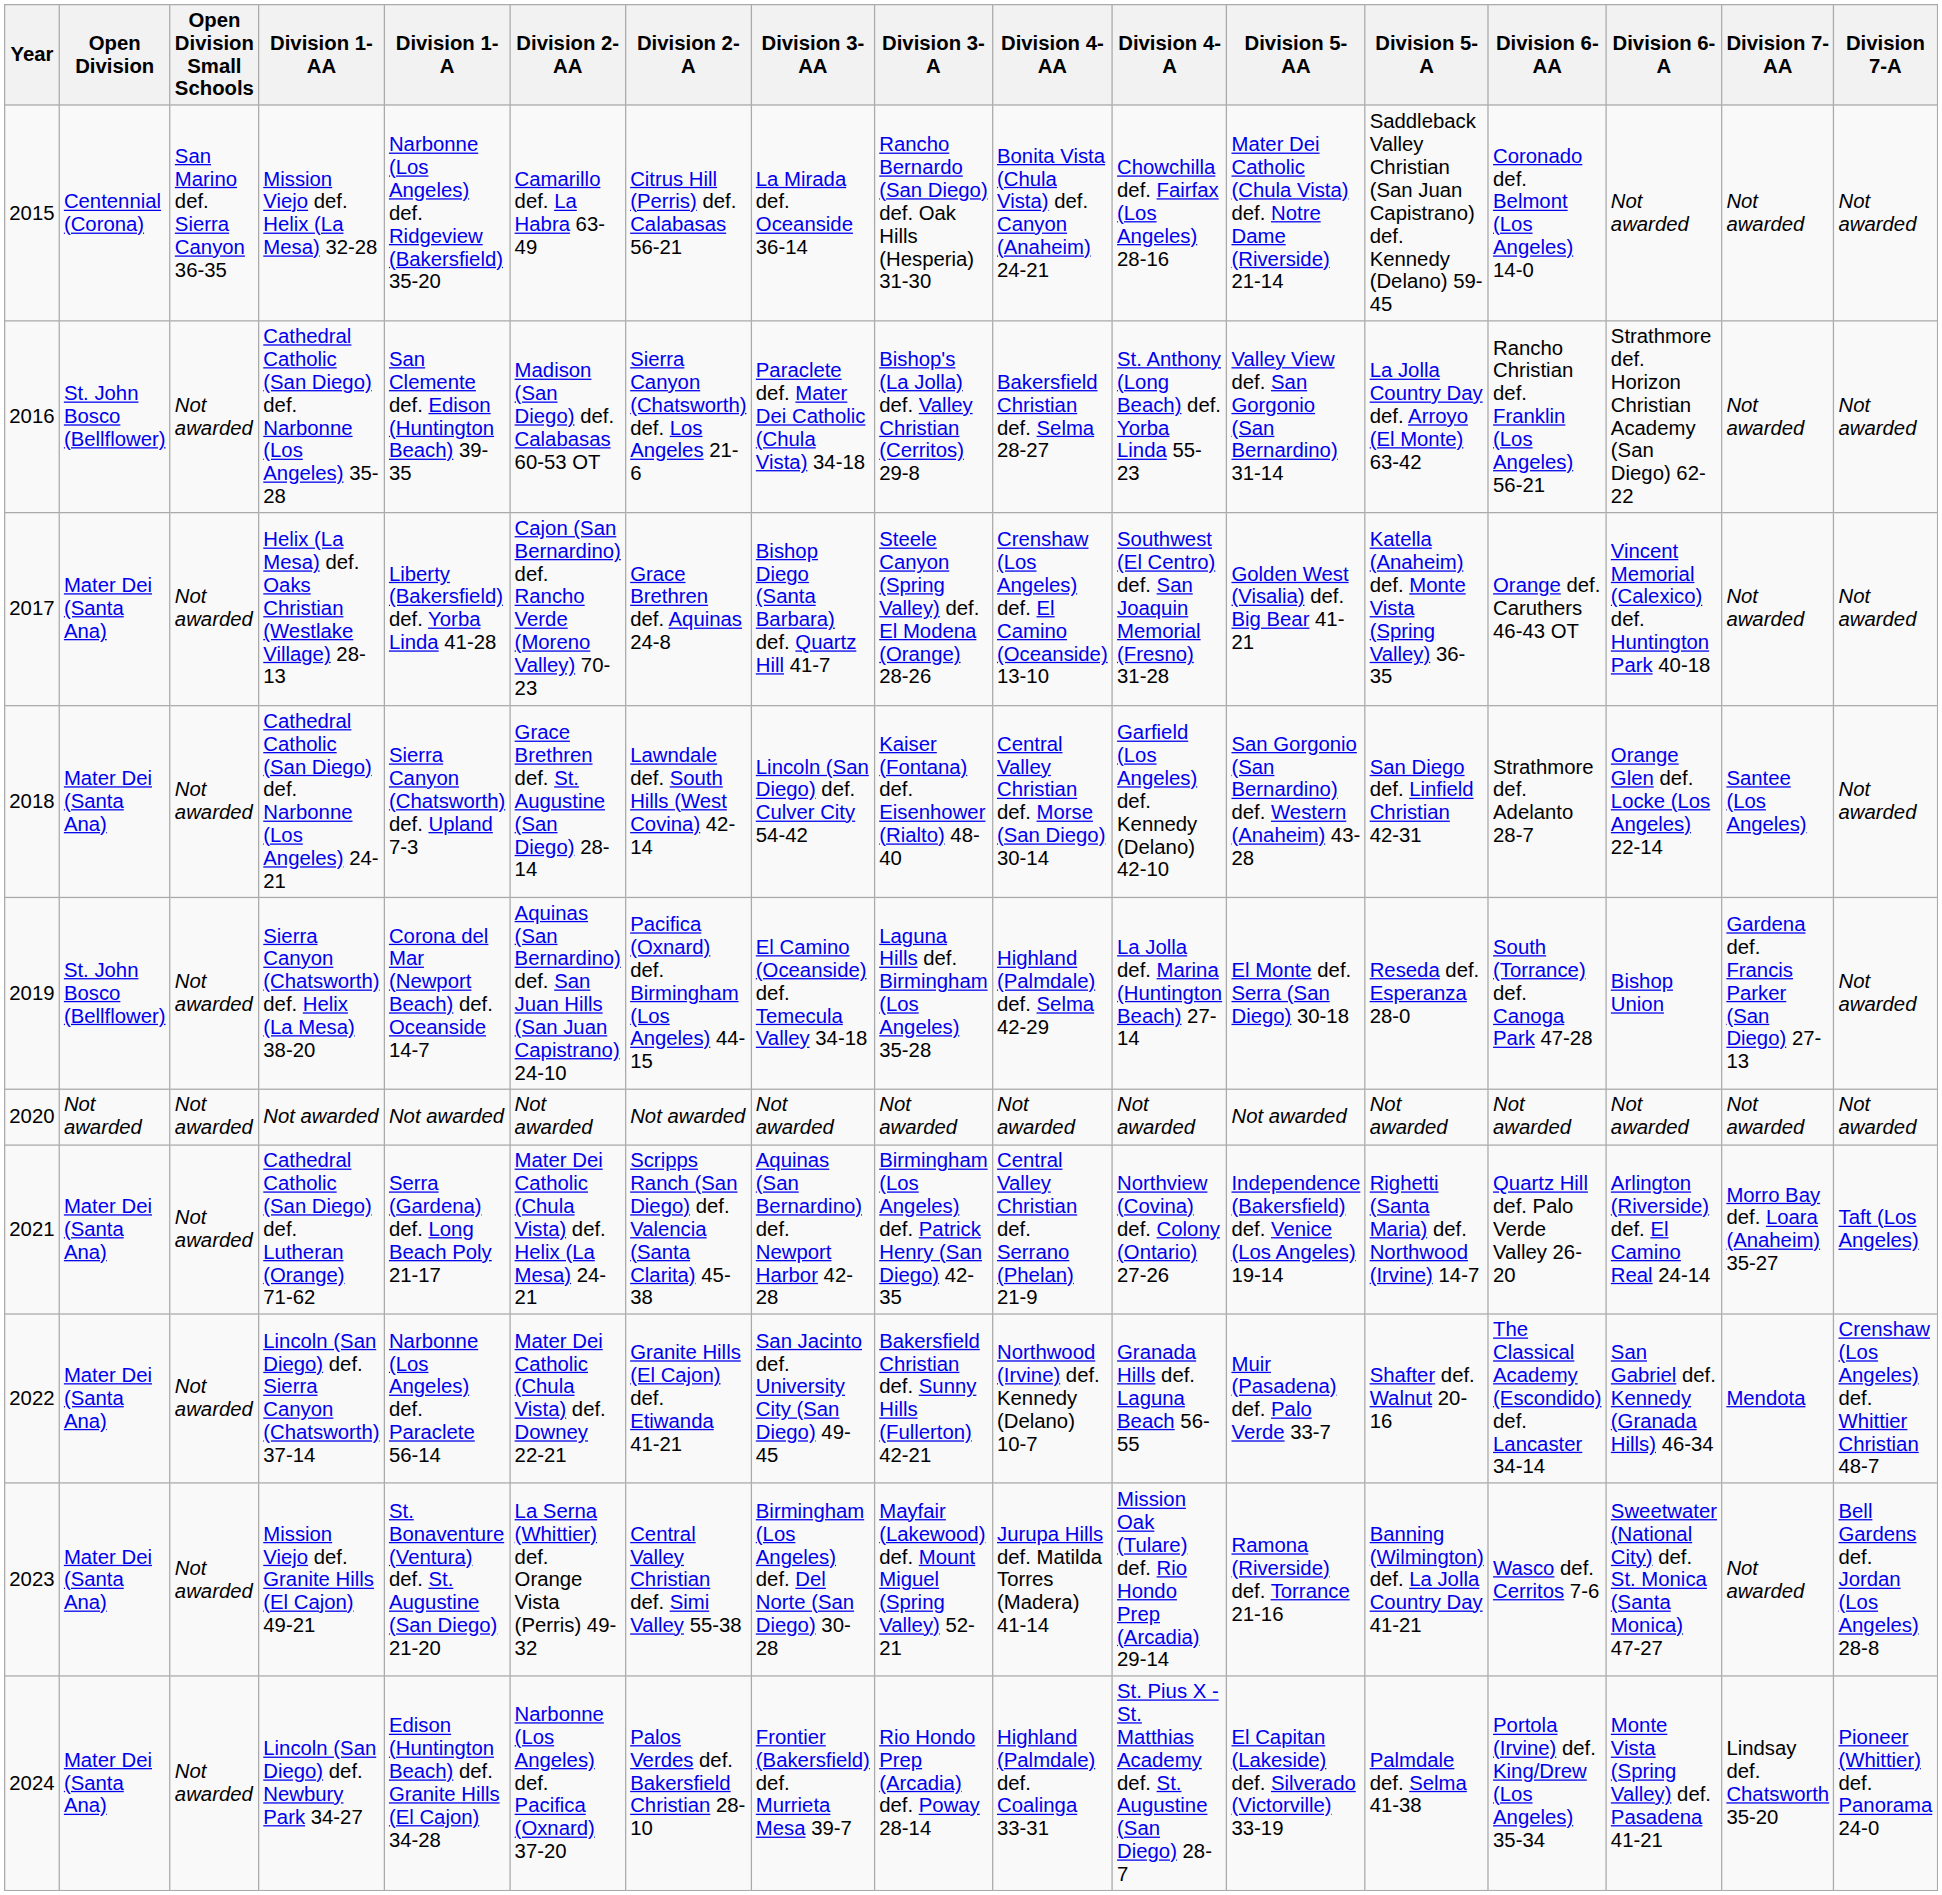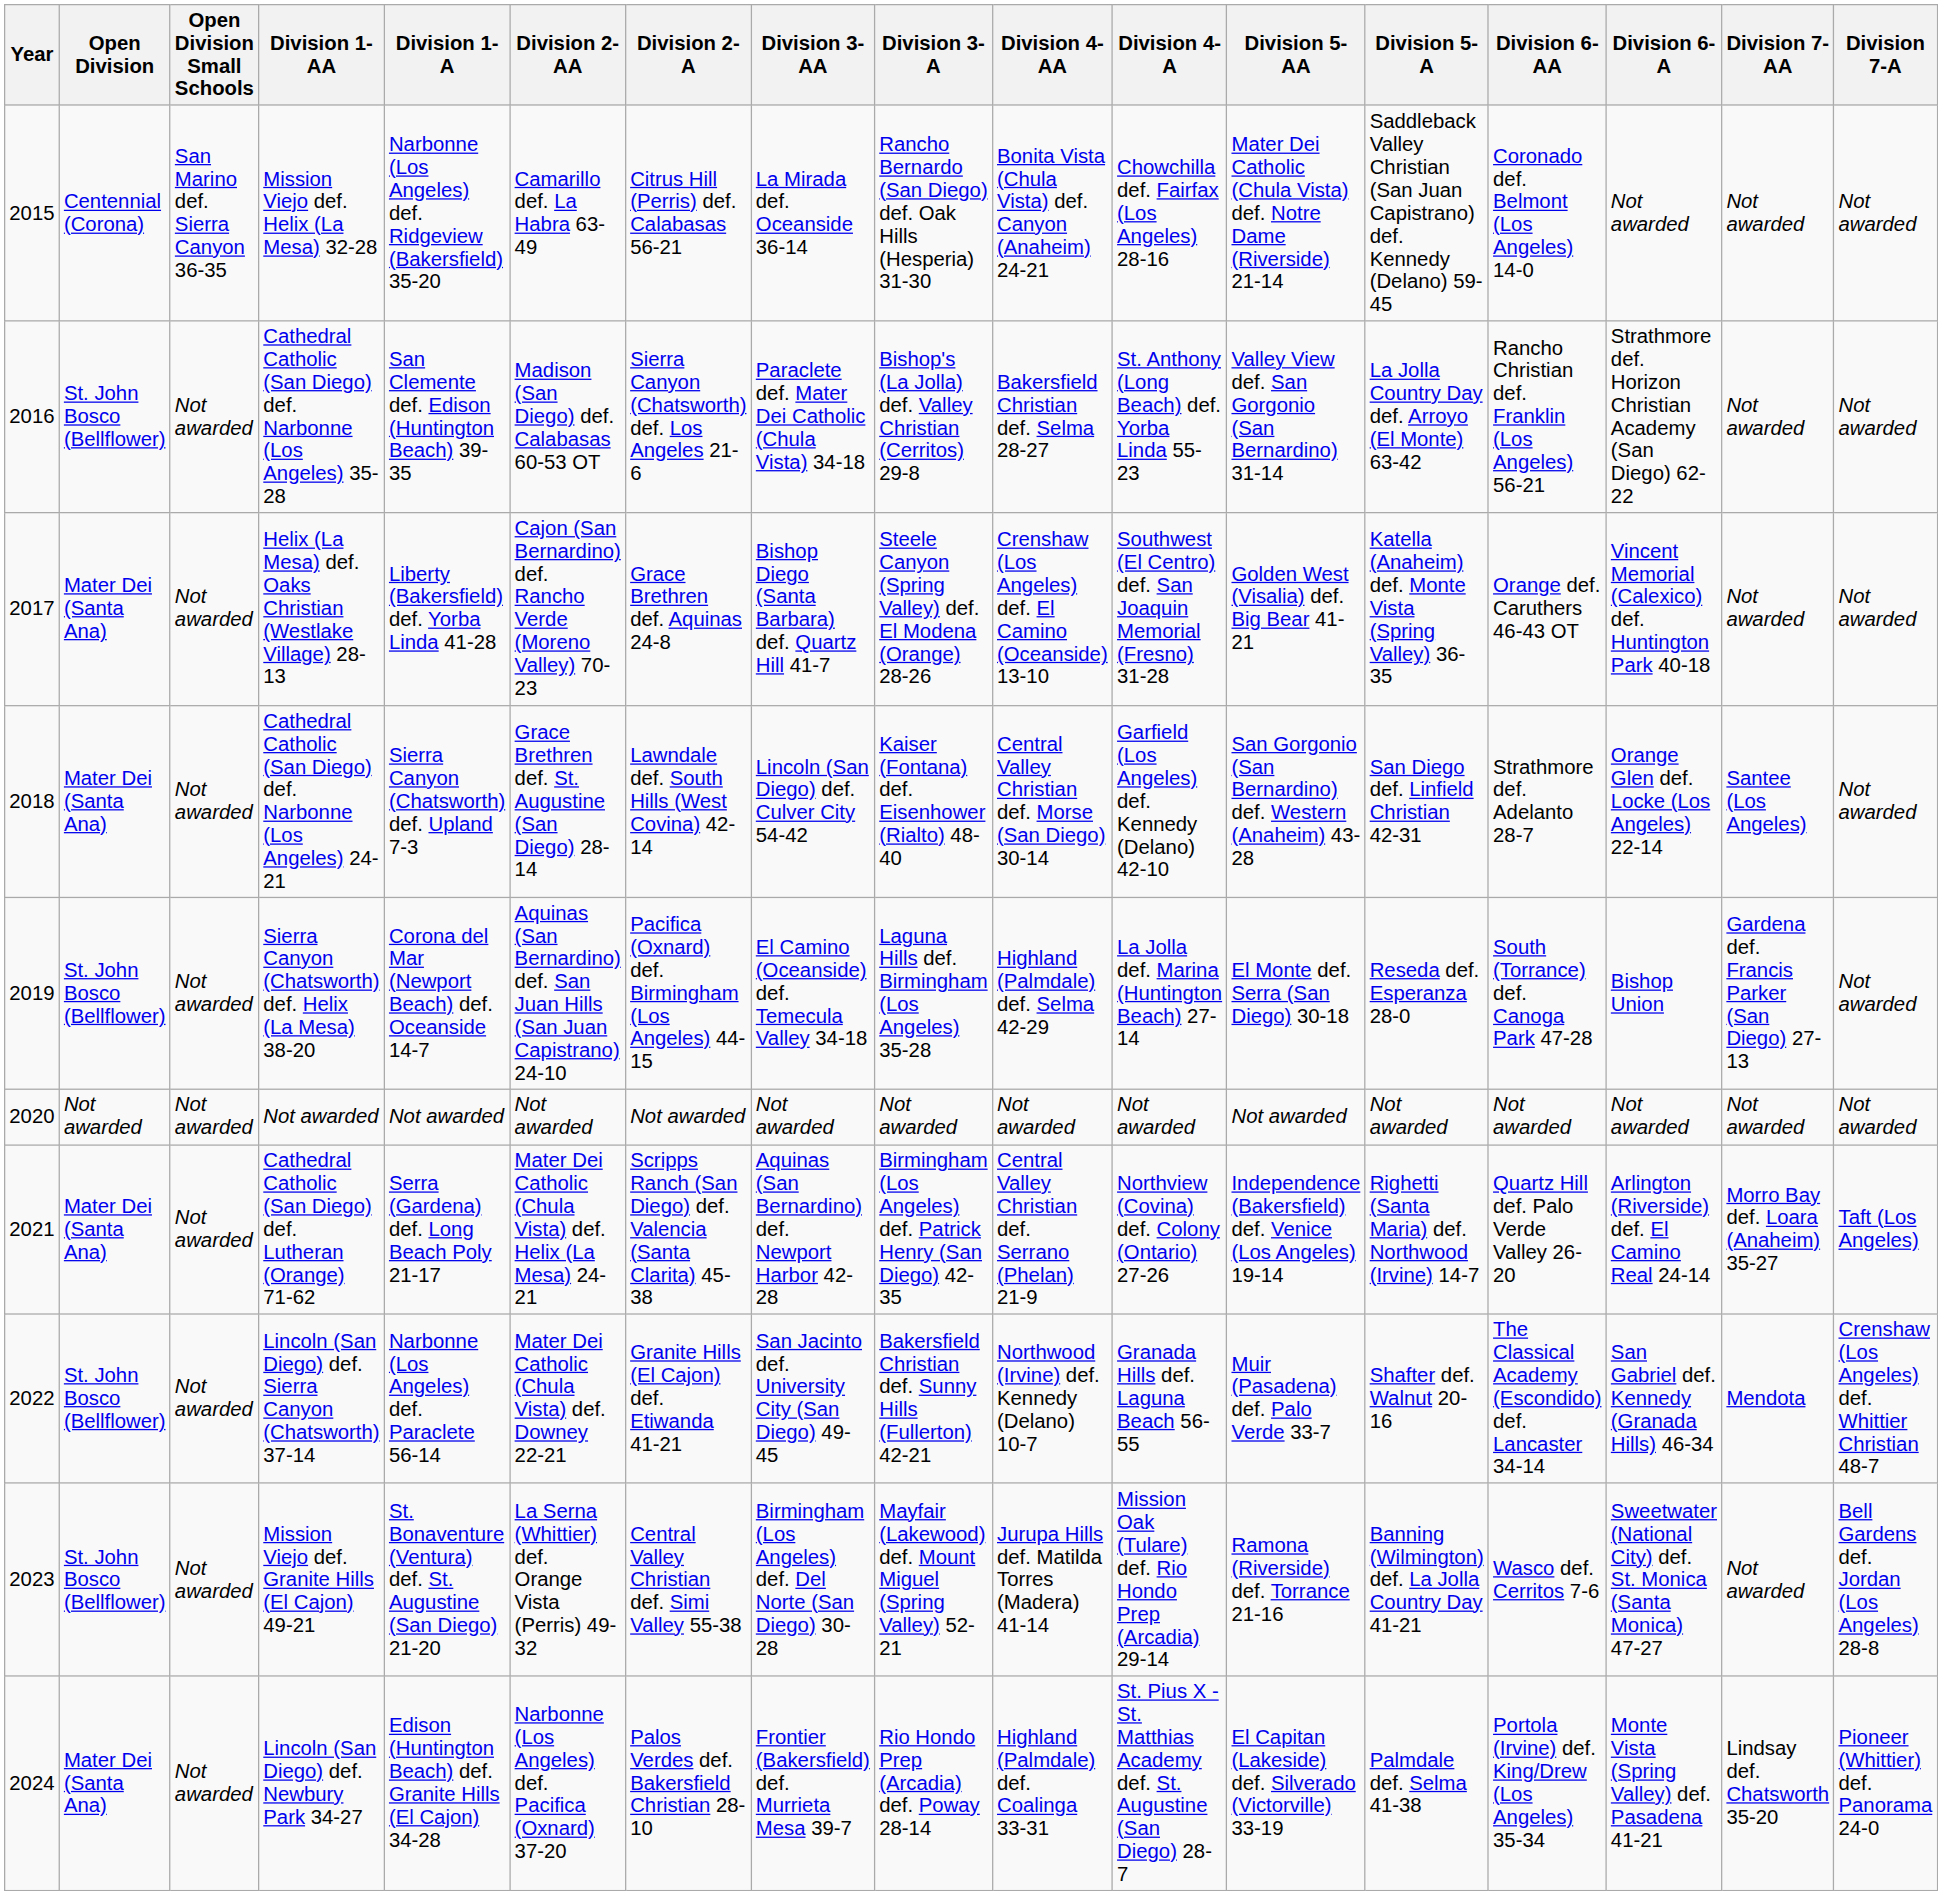Lincoln (San Diego) def. Sierra Canyon (Chatsworth) 37-14 | Open Division: Mater Dei (Santa Ana) -> St. John Bosco (Bellflower)
Mission Viejo def. Granite Hills (El Cajon) 49-21 | Open Division: Mater Dei (Santa Ana) -> St. John Bosco (Bellflower)
